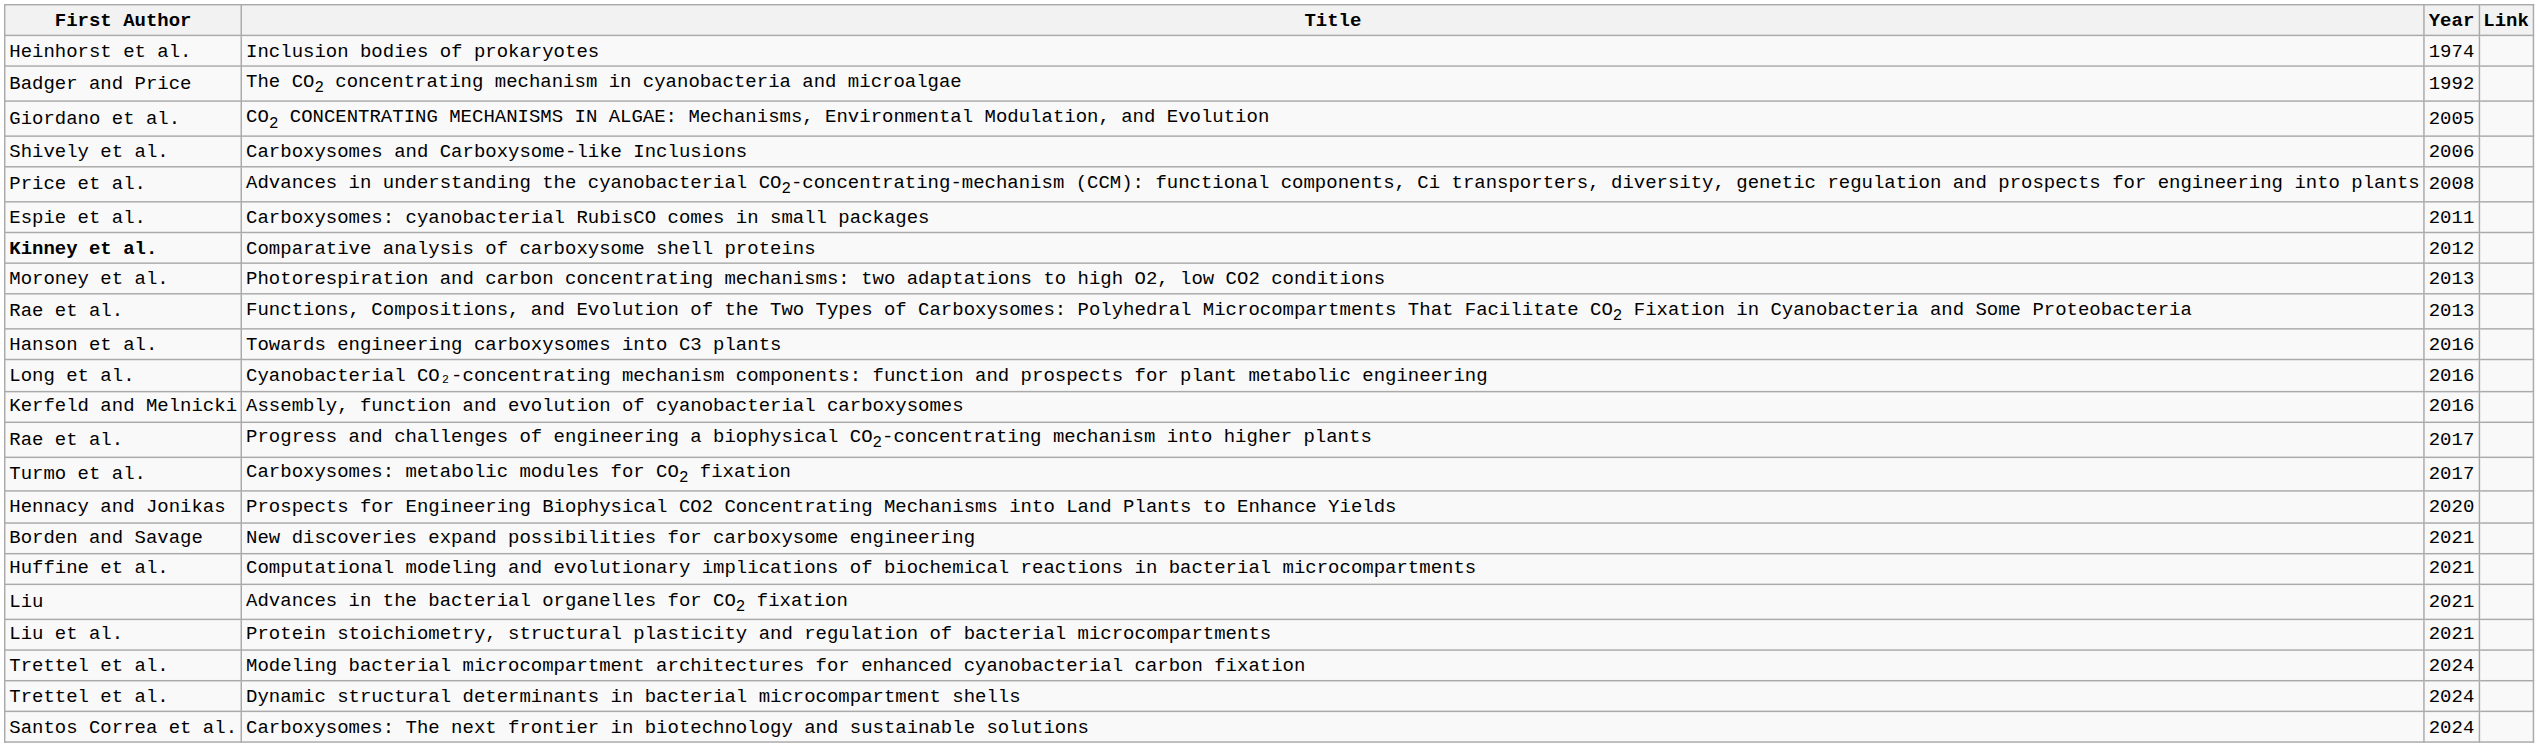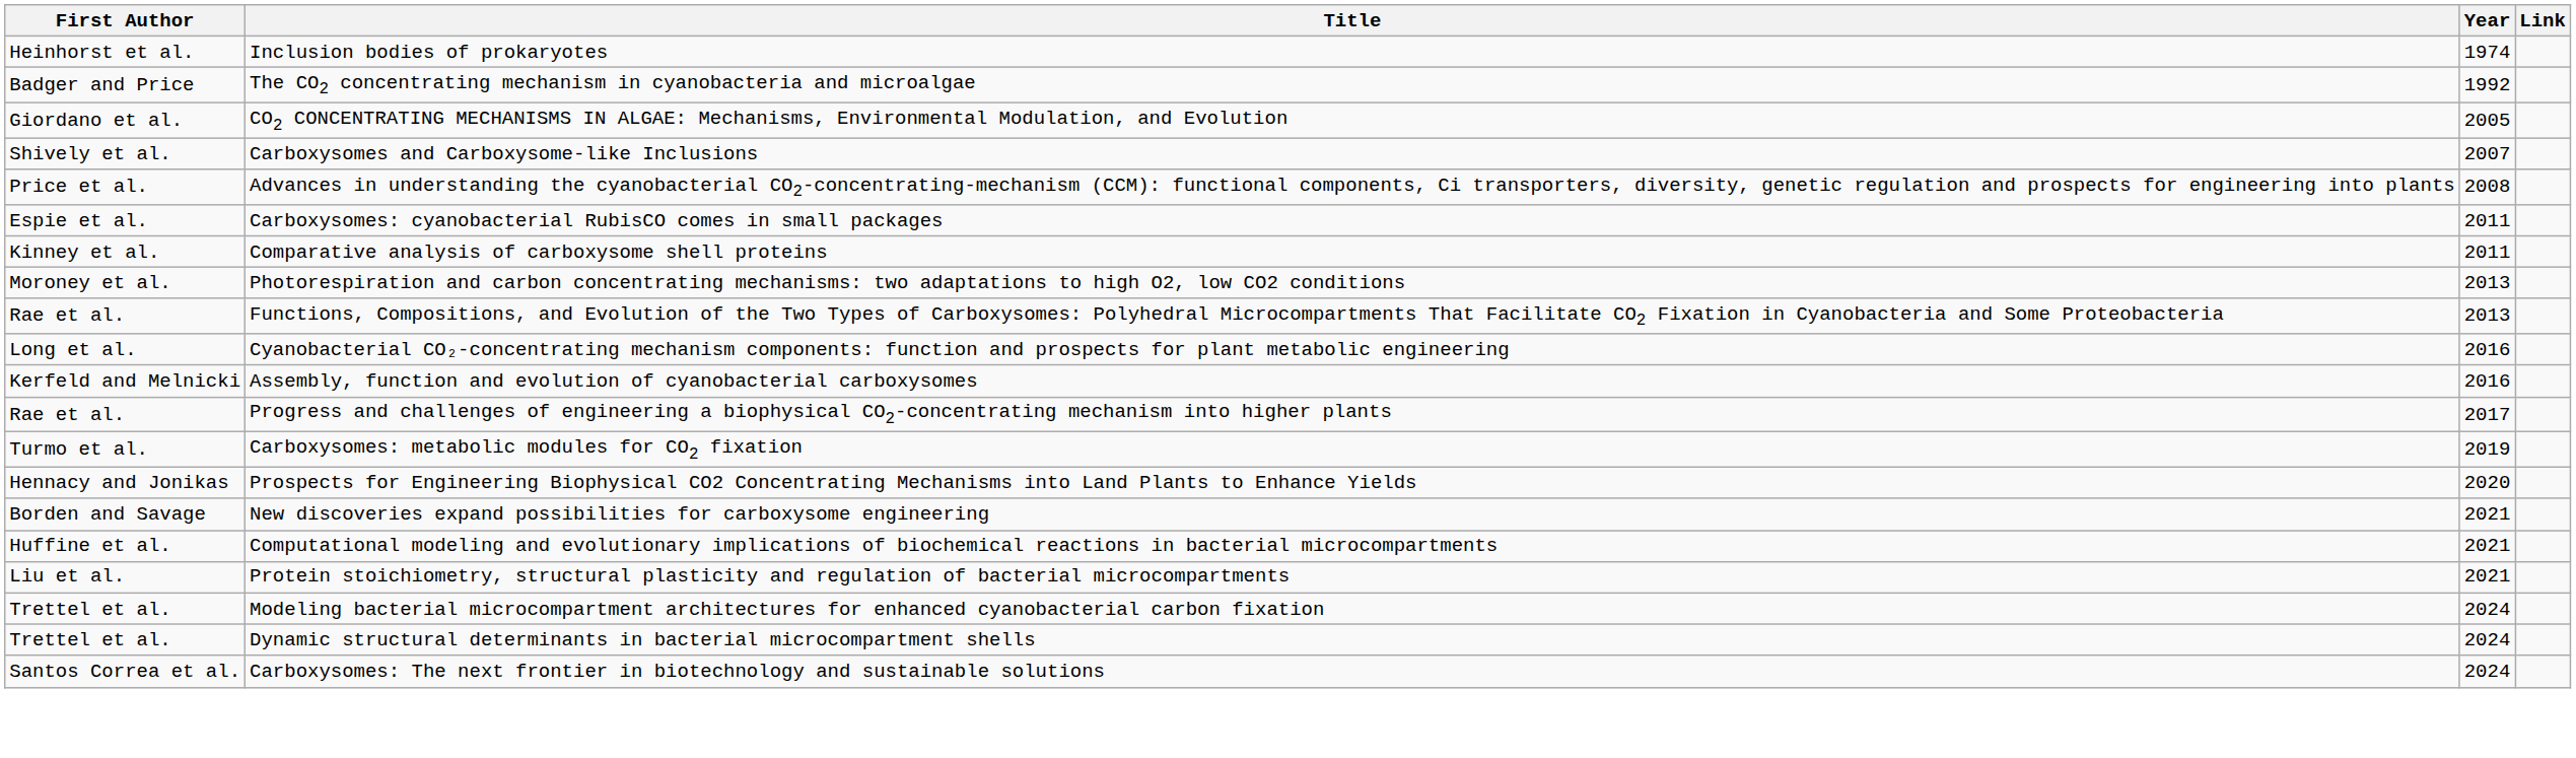Carboxysomes and Carboxysome-like Inclusions | Year: 2006 -> 2007
Comparative analysis of carboxysome shell proteins | First Author: bold -> normal
Comparative analysis of carboxysome shell proteins | Year: 2012 -> 2011
- row: Hanson et al. | Towards engineering carboxysomes into C3 plants | 2016
Carboxysomes: metabolic modules for CO2 fixation | Year: 2017 -> 2019
- row: Liu | Advances in the bacterial organelles for CO2 fixation | 2021
